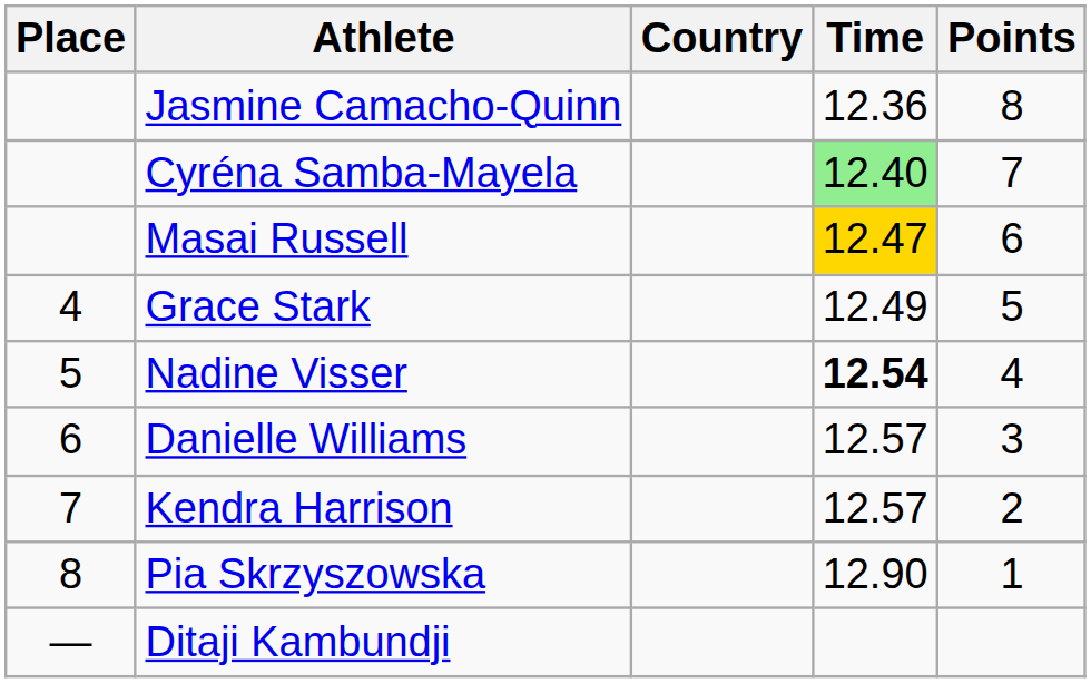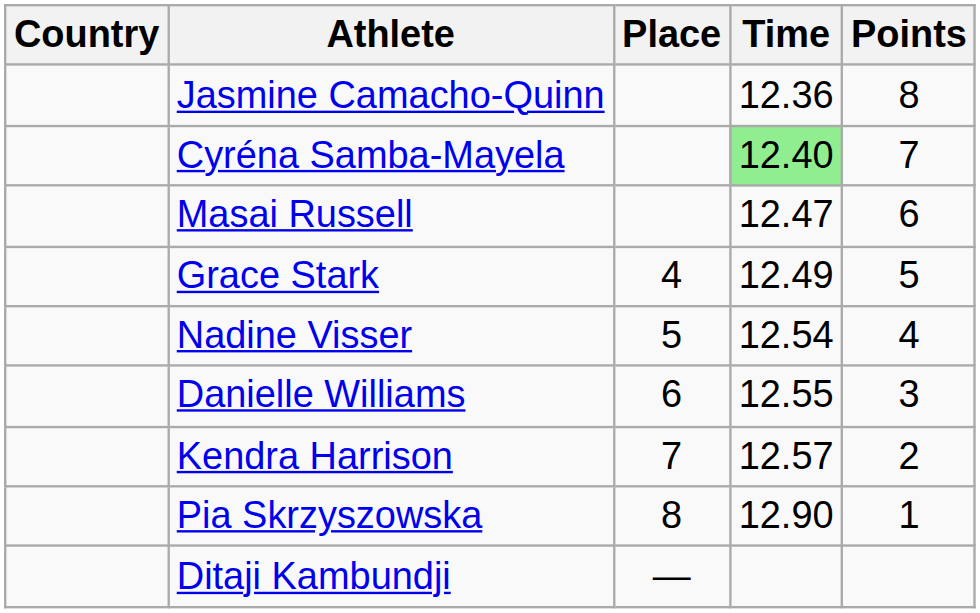columns swapped: Place <-> Country
Masai Russell | Time: gold background -> no background
Nadine Visser | Time: bold -> normal
Danielle Williams | Time: 12.57 -> 12.55
